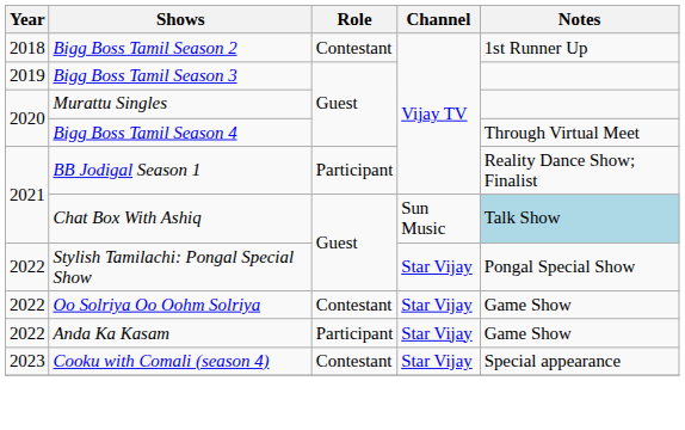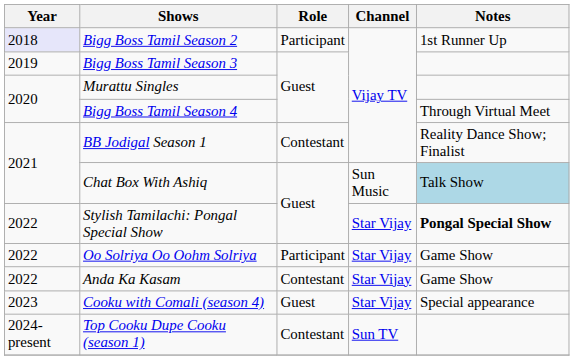Bigg Boss Tamil Season 2 | Year: no background -> lavender background
Bigg Boss Tamil Season 2 | Role: Contestant -> Participant
BB Jodigal Season 1 | Role: Participant -> Contestant
Stylish Tamilachi: Pongal Special Show | Notes: normal -> bold
Oo Solriya Oo Oohm Solriya | Role: Contestant -> Participant
Anda Ka Kasam | Role: Participant -> Contestant
Cooku with Comali (season 4) | Role: Contestant -> Guest
+ row: 2024-present | Top Cooku Dupe Cooku (season 1) | Contestant | Sun TV
